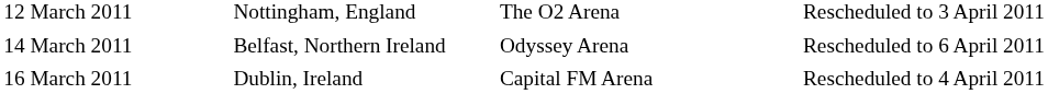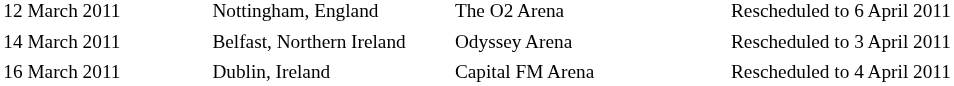12 March 2011 | column 4: Rescheduled to 3 April 2011 -> Rescheduled to 6 April 2011
14 March 2011 | column 4: Rescheduled to 6 April 2011 -> Rescheduled to 3 April 2011
